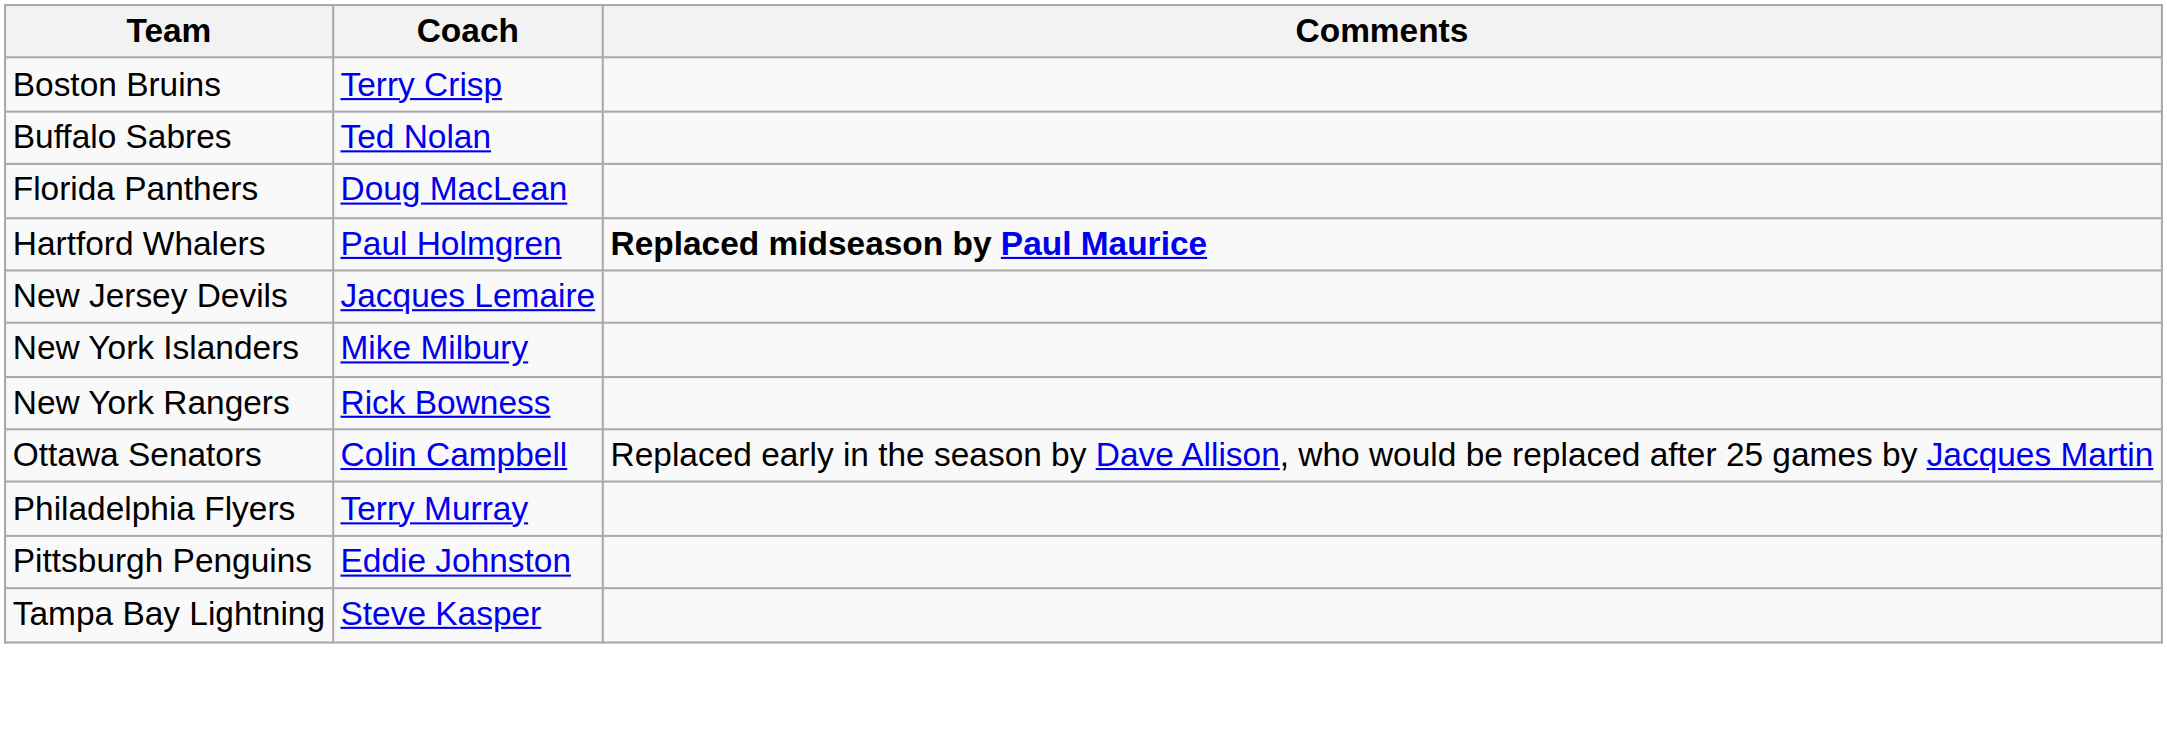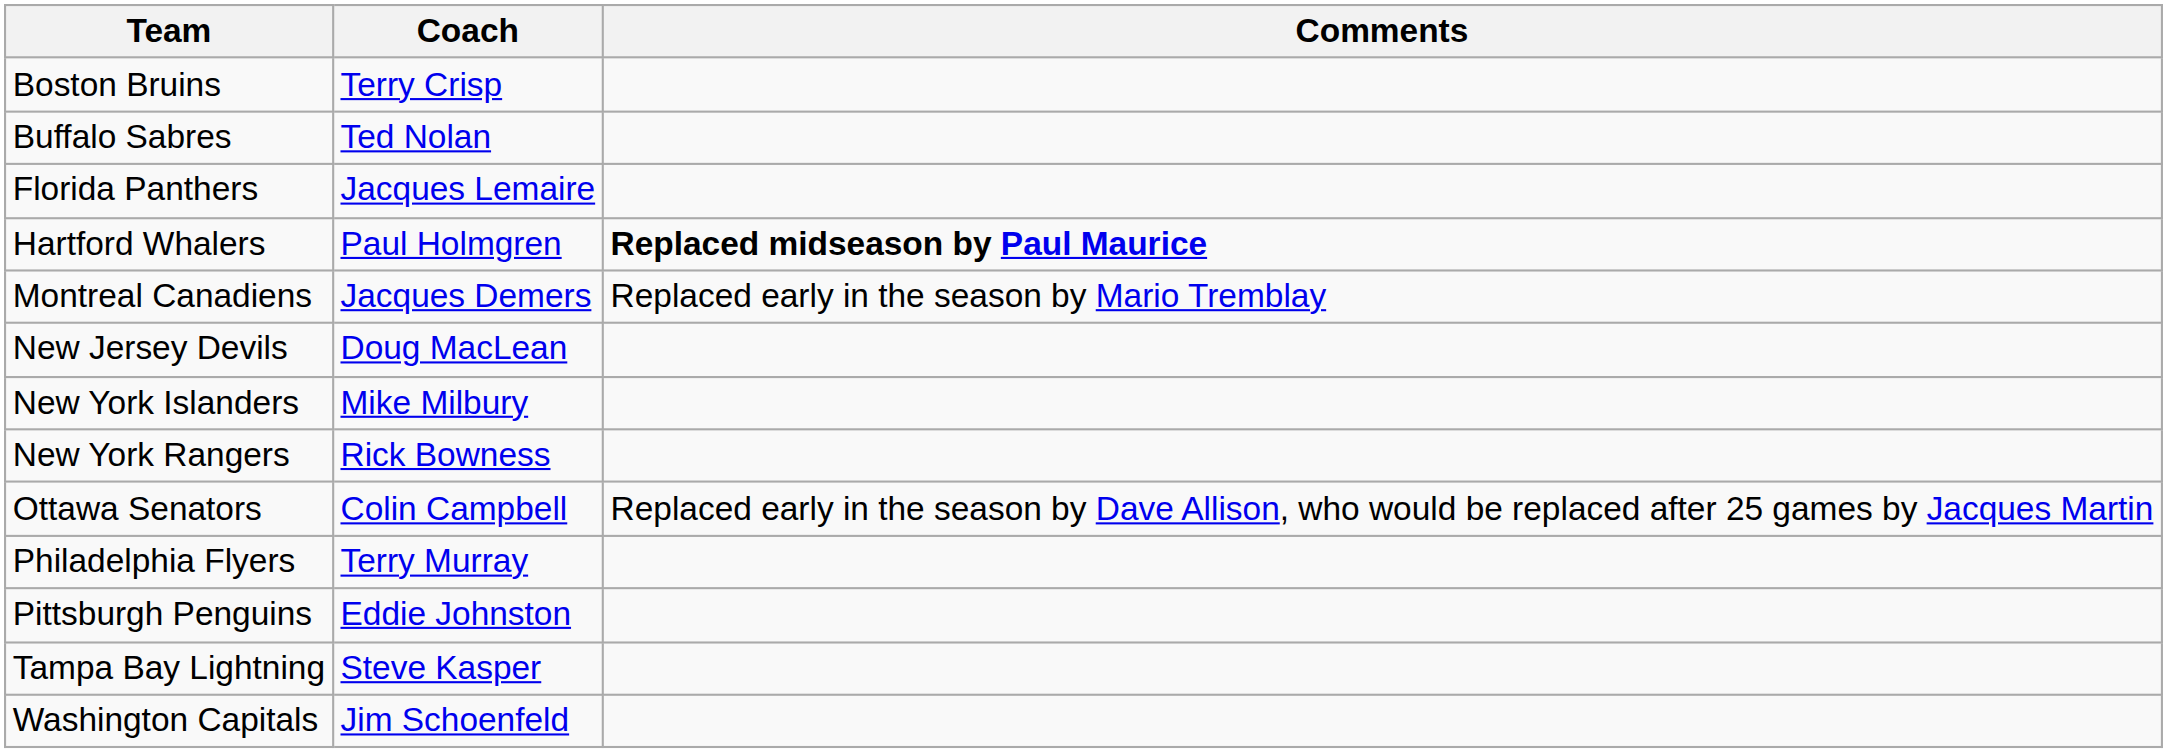Florida Panthers | Coach: Doug MacLean -> Jacques Lemaire
+ row: Montreal Canadiens | Jacques Demers | Replaced early in the season by Mario Tremblay
New Jersey Devils | Coach: Jacques Lemaire -> Doug MacLean
+ row: Washington Capitals | Jim Schoenfeld
